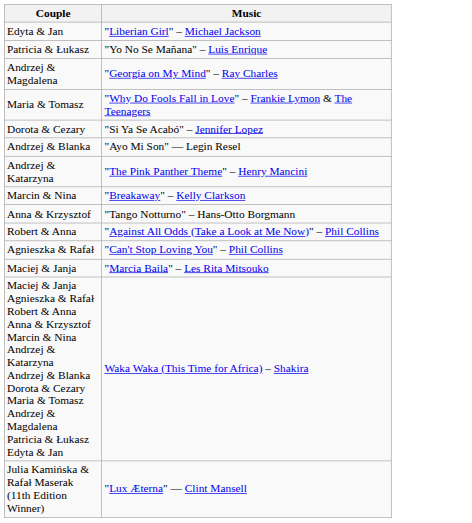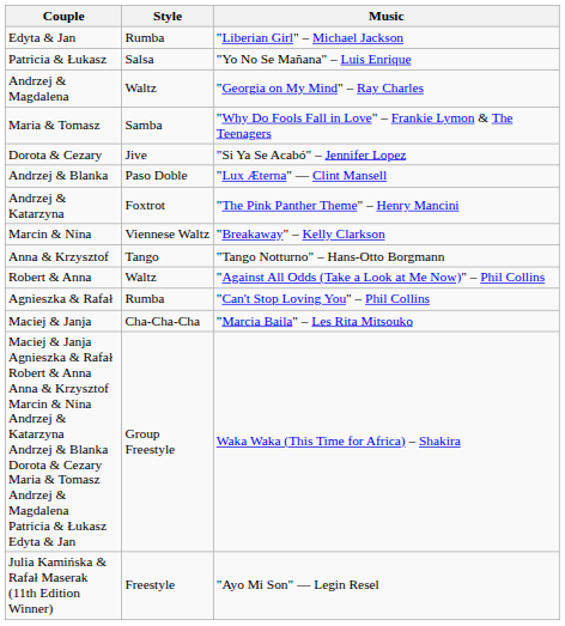+ column: Style | Rumba | Salsa | Waltz | Samba | Jive | Paso Doble | Foxtrot | Viennese Waltz | Tango | Waltz | Rumba | Cha-Cha-Cha | Group Freestyle | Freestyle
Andrzej & Blanka | Music: "Ayo Mi Son" — Legin Resel -> "Lux Æterna" — Clint Mansell
Julia Kamińska & Rafał Maserak (11th Edition Winner) | Music: "Lux Æterna" — Clint Mansell -> "Ayo Mi Son" — Legin Resel
